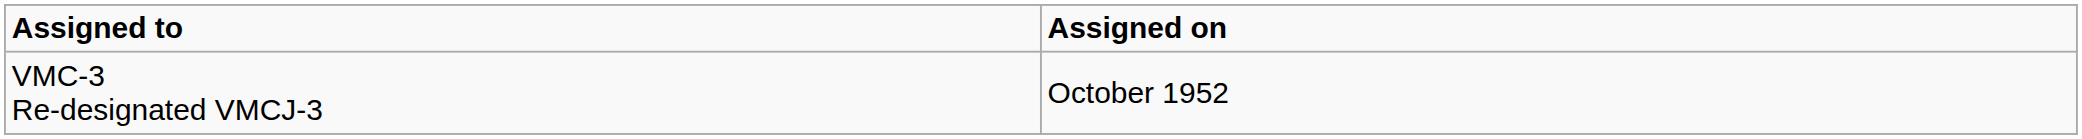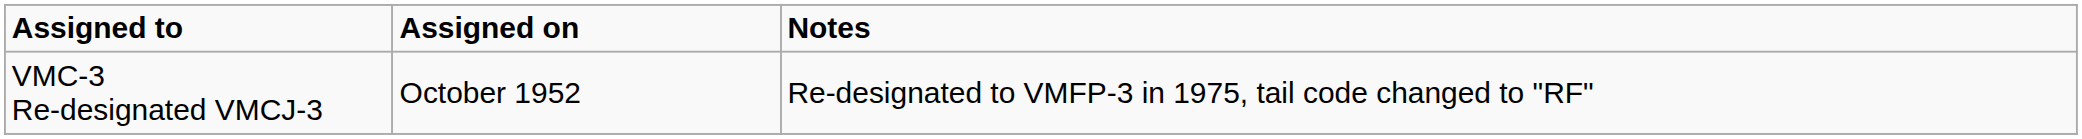+ column: Notes | Re-designated to VMFP-3 in 1975, tail code changed to "RF"
